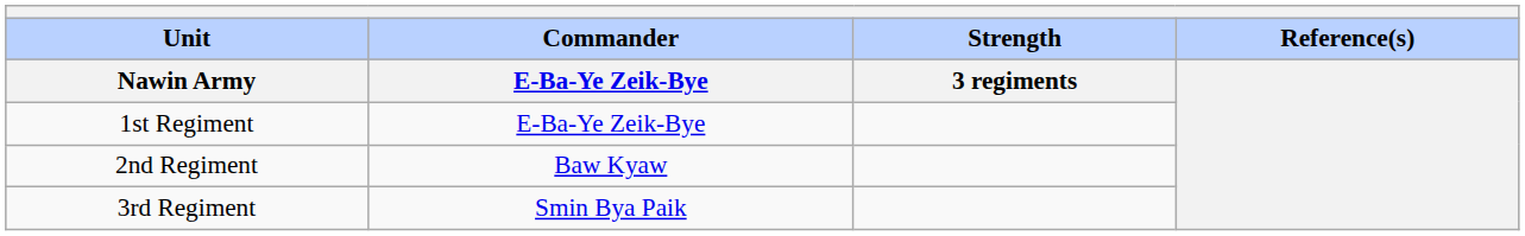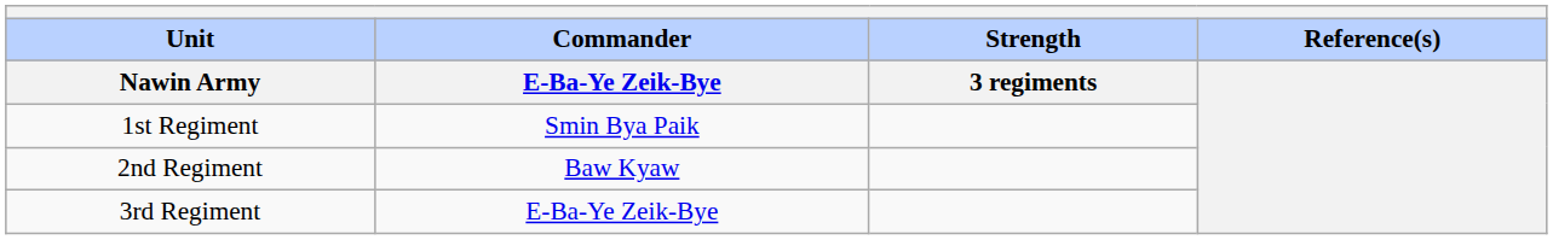1st Regiment | Commander / E-Ba-Ye Zeik-Bye: E-Ba-Ye Zeik-Bye -> Smin Bya Paik
3rd Regiment | Commander / E-Ba-Ye Zeik-Bye: Smin Bya Paik -> E-Ba-Ye Zeik-Bye
